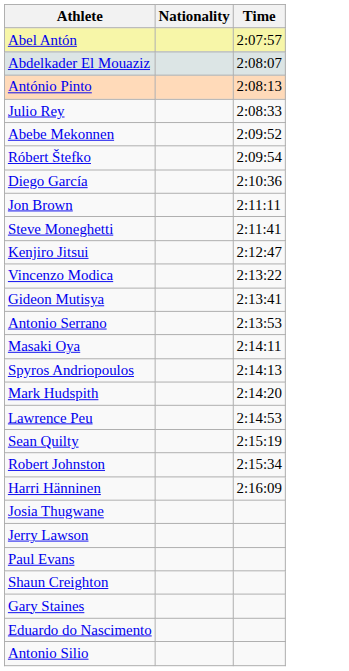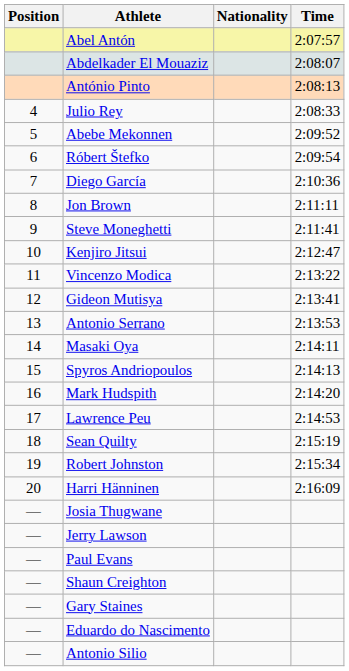+ column: Position | 4 | 5 | 6 | 7 | 8 | 9 | 10 | 11 | 12 | 13 | 14 | 15 | 16 | 17 | 18 | 19 | 20 | — | — | — | — | — | — | —
